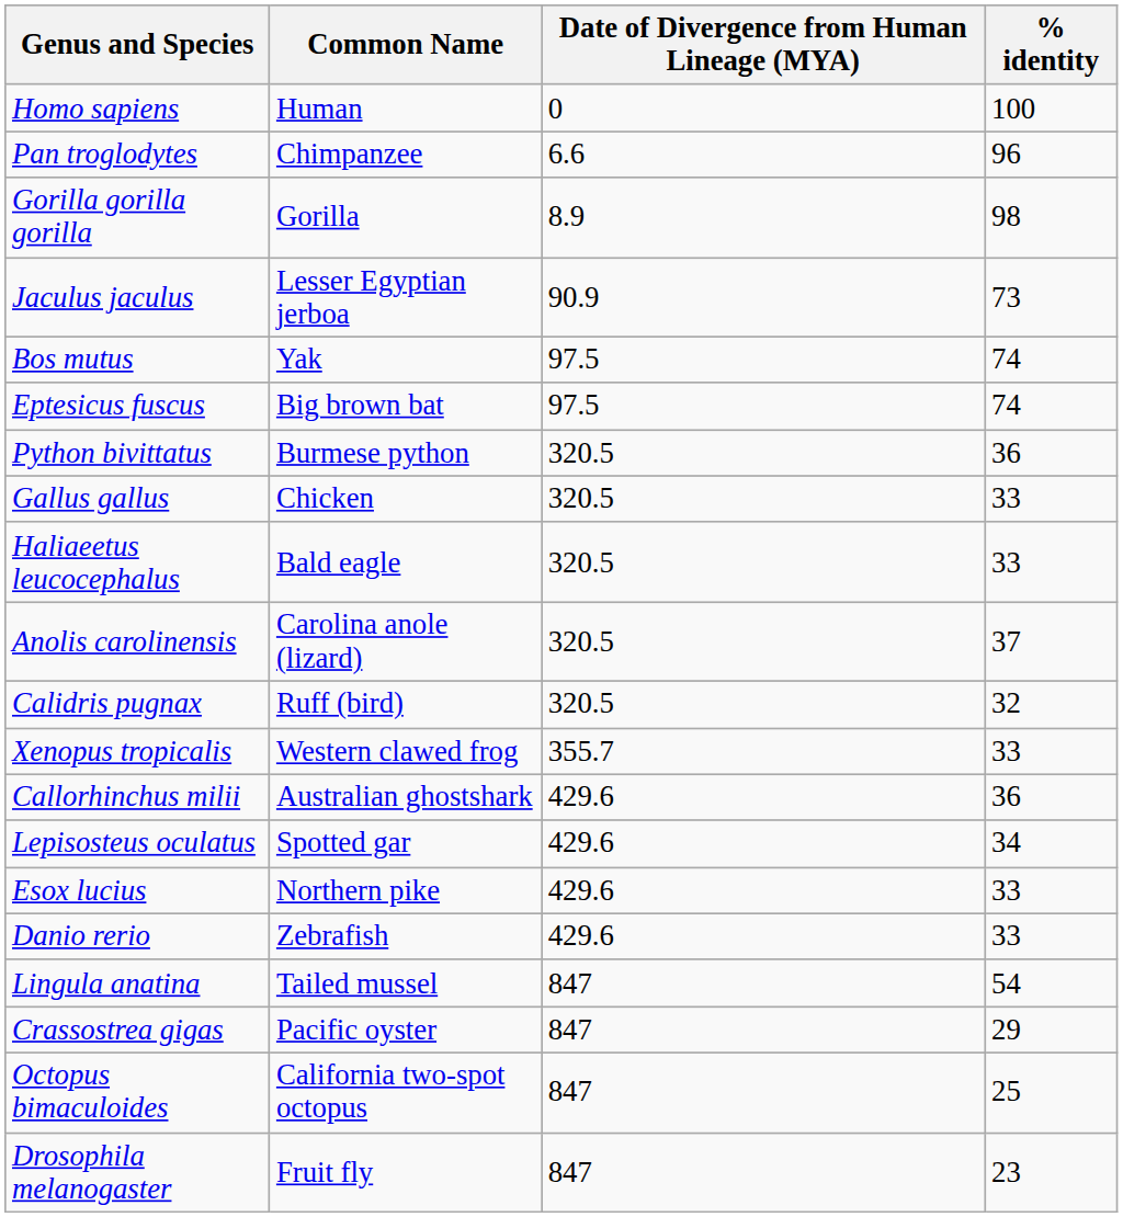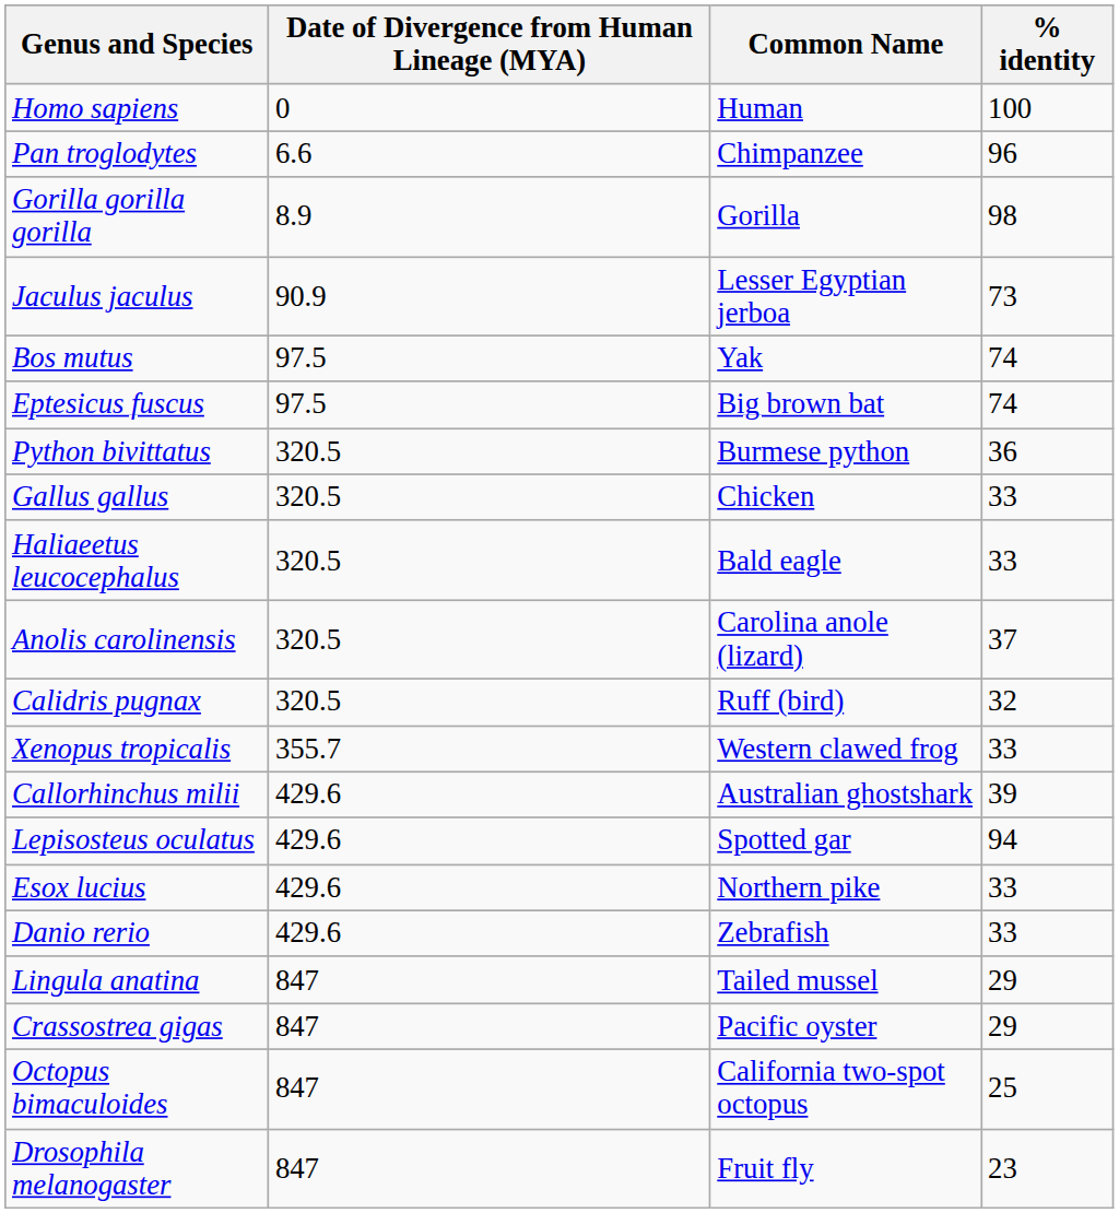columns swapped: Common Name <-> Date of Divergence from Human Lineage (MYA)
Callorhinchus milii | % identity: 36 -> 39
Lepisosteus oculatus | % identity: 34 -> 94
Lingula anatina | % identity: 54 -> 29
